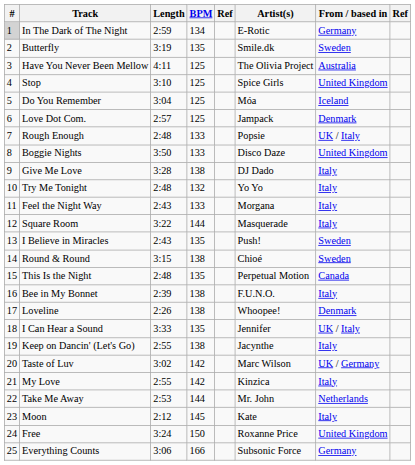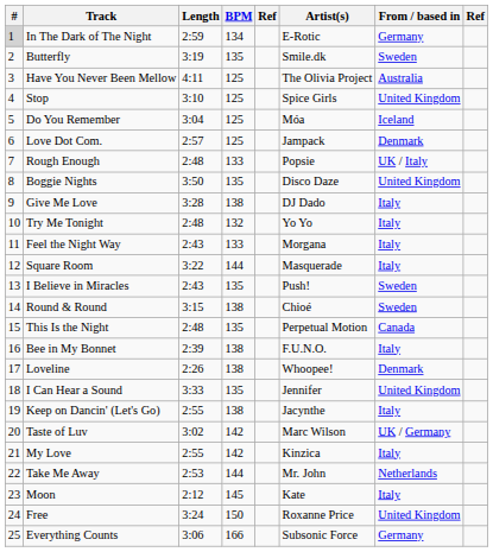Boggie Nights | BPM: 133 -> 135
I Can Hear a Sound | From / based in: UK / Italy -> United Kingdom
